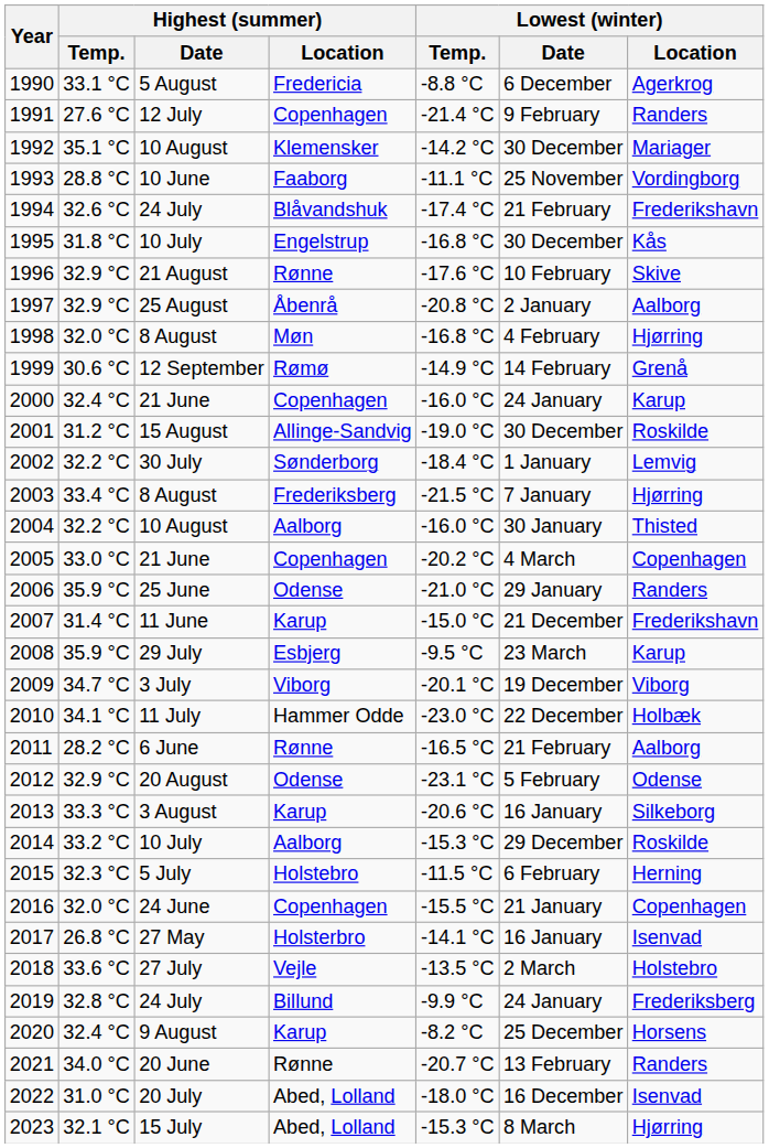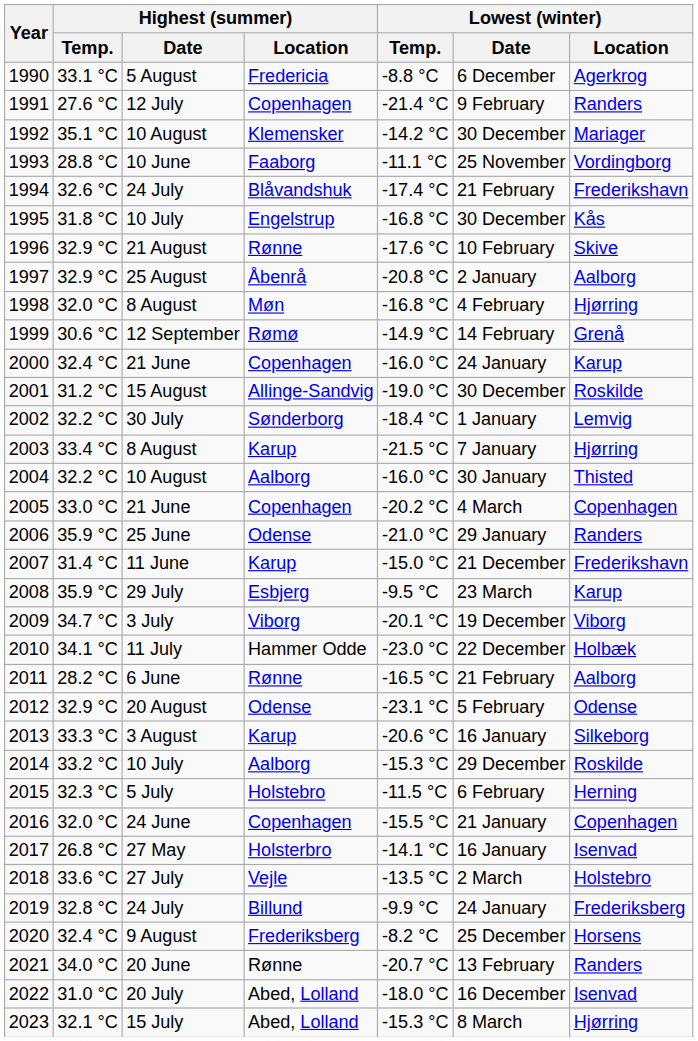2003 | Highest (summer) / Location: Frederiksberg -> Karup
2020 | Highest (summer) / Location: Karup -> Frederiksberg
